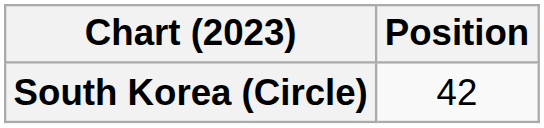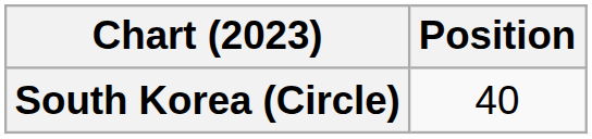South Korea (Circle) | Position: 42 -> 40
